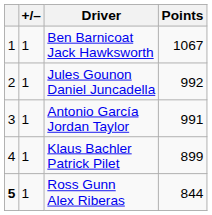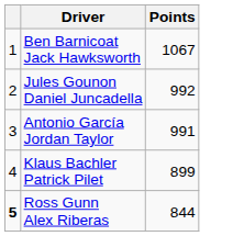- column: +/– | 1 | 1 | 1 | 1 | 1
